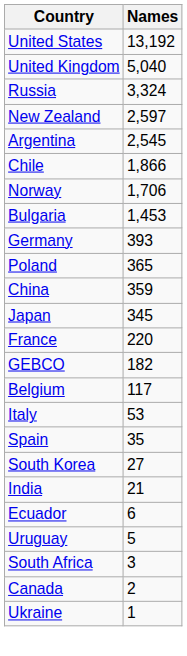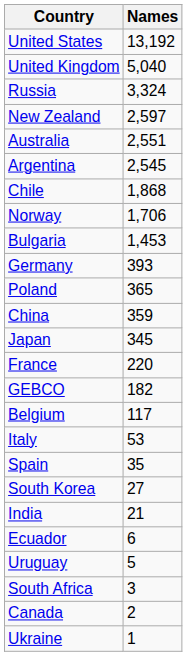+ row: Australia | 2,551
Chile | Names: 1,866 -> 1,868
